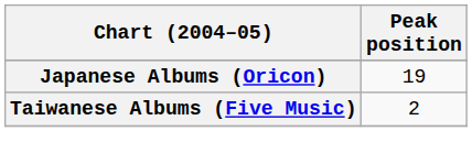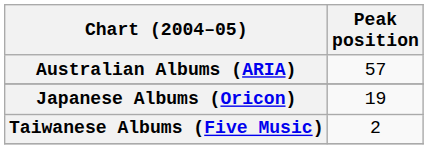+ row: Australian Albums (ARIA) | 57
